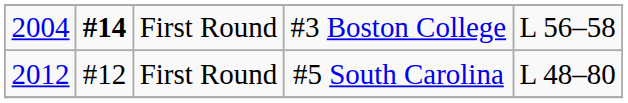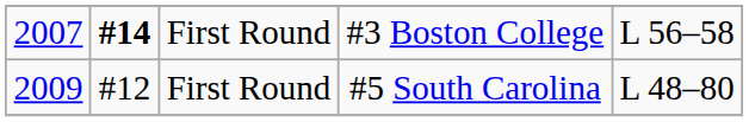#3 Boston College | column 1: 2004 -> 2007
#5 South Carolina | column 1: 2012 -> 2009
